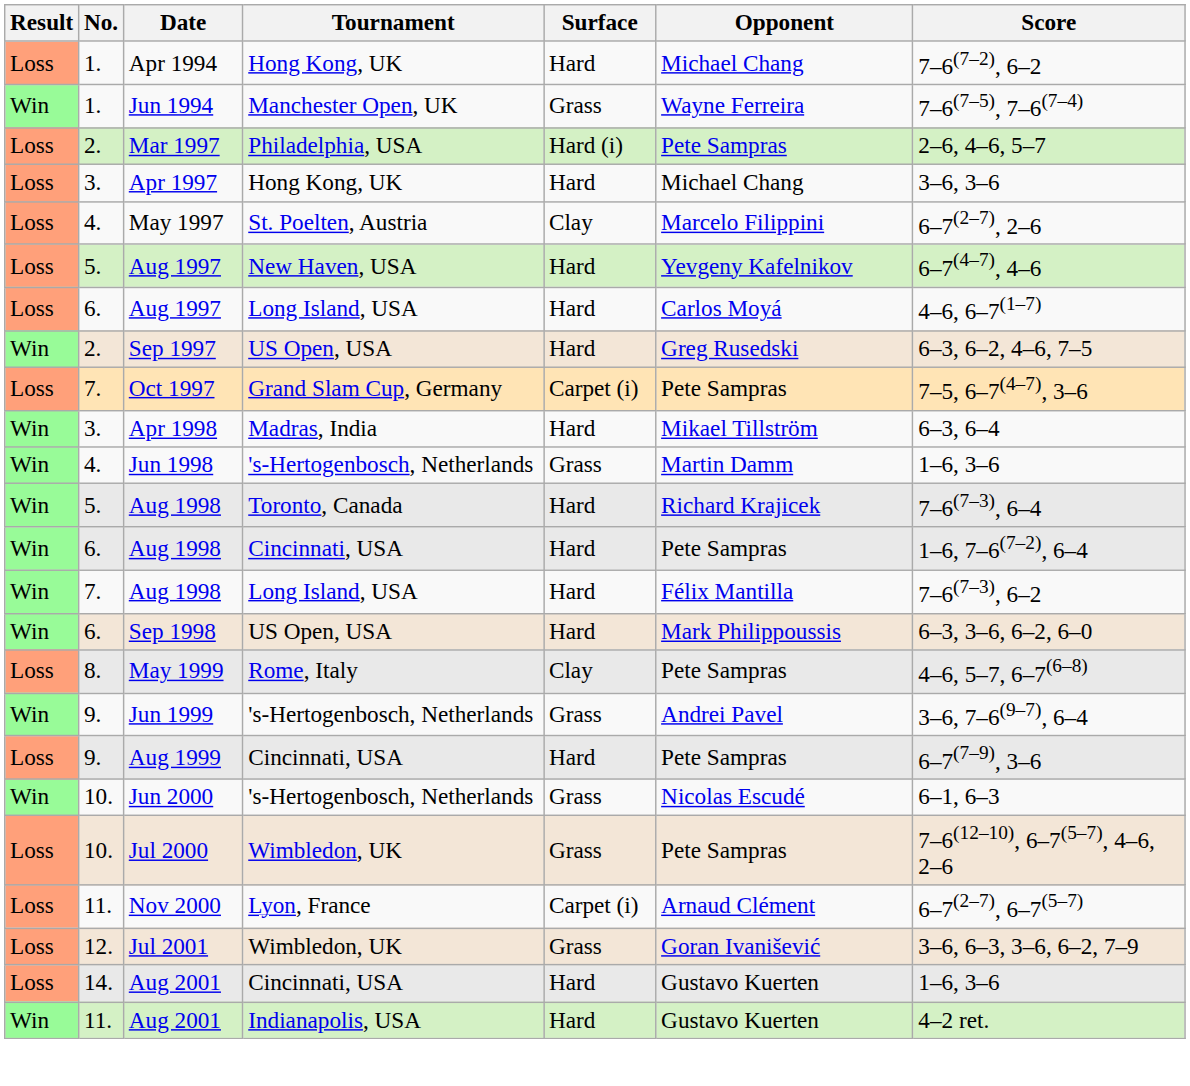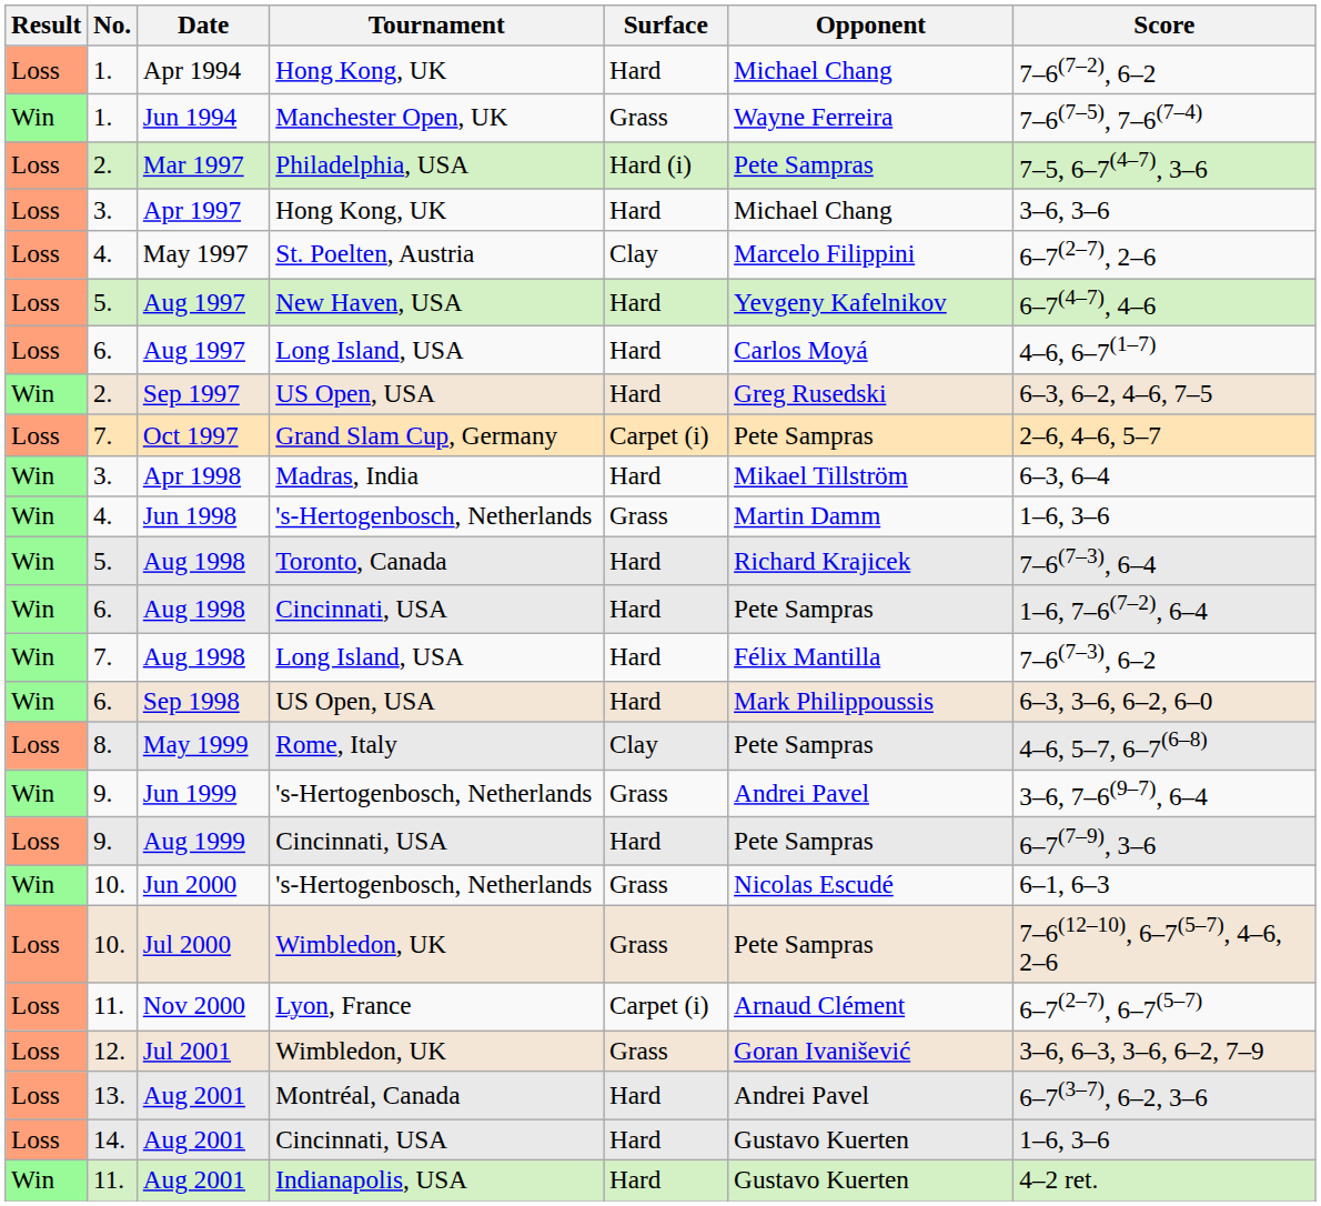Mar 1997 | Score: 2–6, 4–6, 5–7 -> 7–5, 6–7(4–7), 3–6
Oct 1997 | Score: 7–5, 6–7(4–7), 3–6 -> 2–6, 4–6, 5–7
+ row: Loss | 13. | Aug 2001 | Montréal, Canada | Hard | Andrei Pavel | 6–7(3–7), 6–2, 3–6
